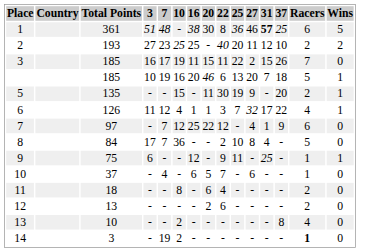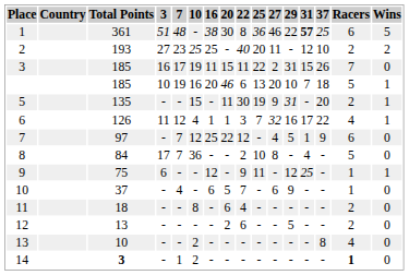+ column: 29 | 22 | - | 31 | 10 | 31 | 16 | 5 | - | 12 | 9 | - | 5 | - | -
14 | Total Points: normal -> bold
14 | 7: 19 -> 1
